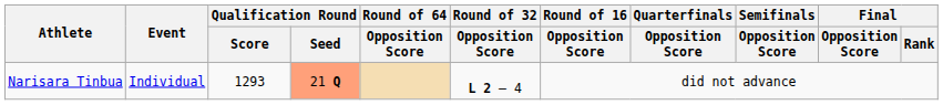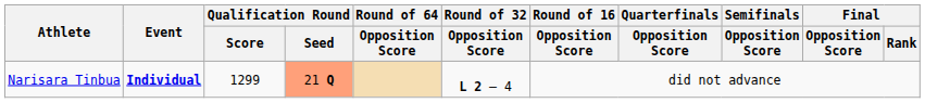Narisara Tinbua | Event: normal -> bold
Narisara Tinbua | Qualification Round / Score: 1293 -> 1299
